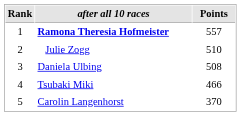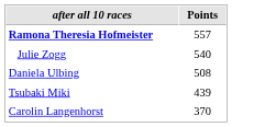- column: Rank | 1 | 2 | 3 | 4 | 5
Julie Zogg | Points: 510 -> 540
Tsubaki Miki | Points: 466 -> 439
